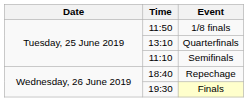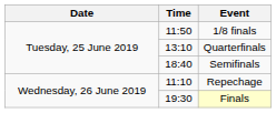Semifinals | Time: 11:10 -> 18:40
Repechage | Time: 18:40 -> 11:10
